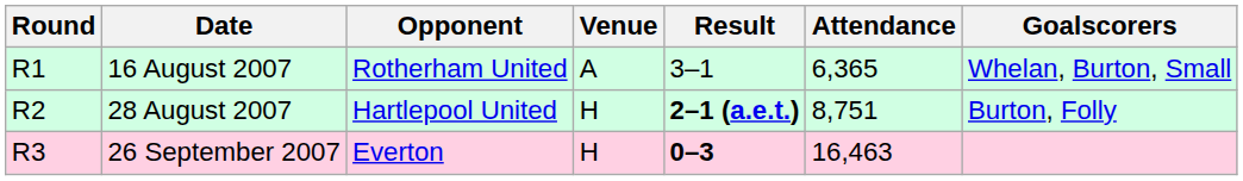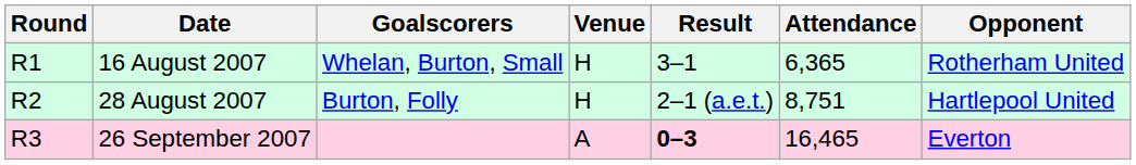columns swapped: Opponent <-> Goalscorers
16 August 2007 | Venue: A -> H
28 August 2007 | Result: bold -> normal
26 September 2007 | Venue: H -> A
26 September 2007 | Attendance: 16,463 -> 16,465
